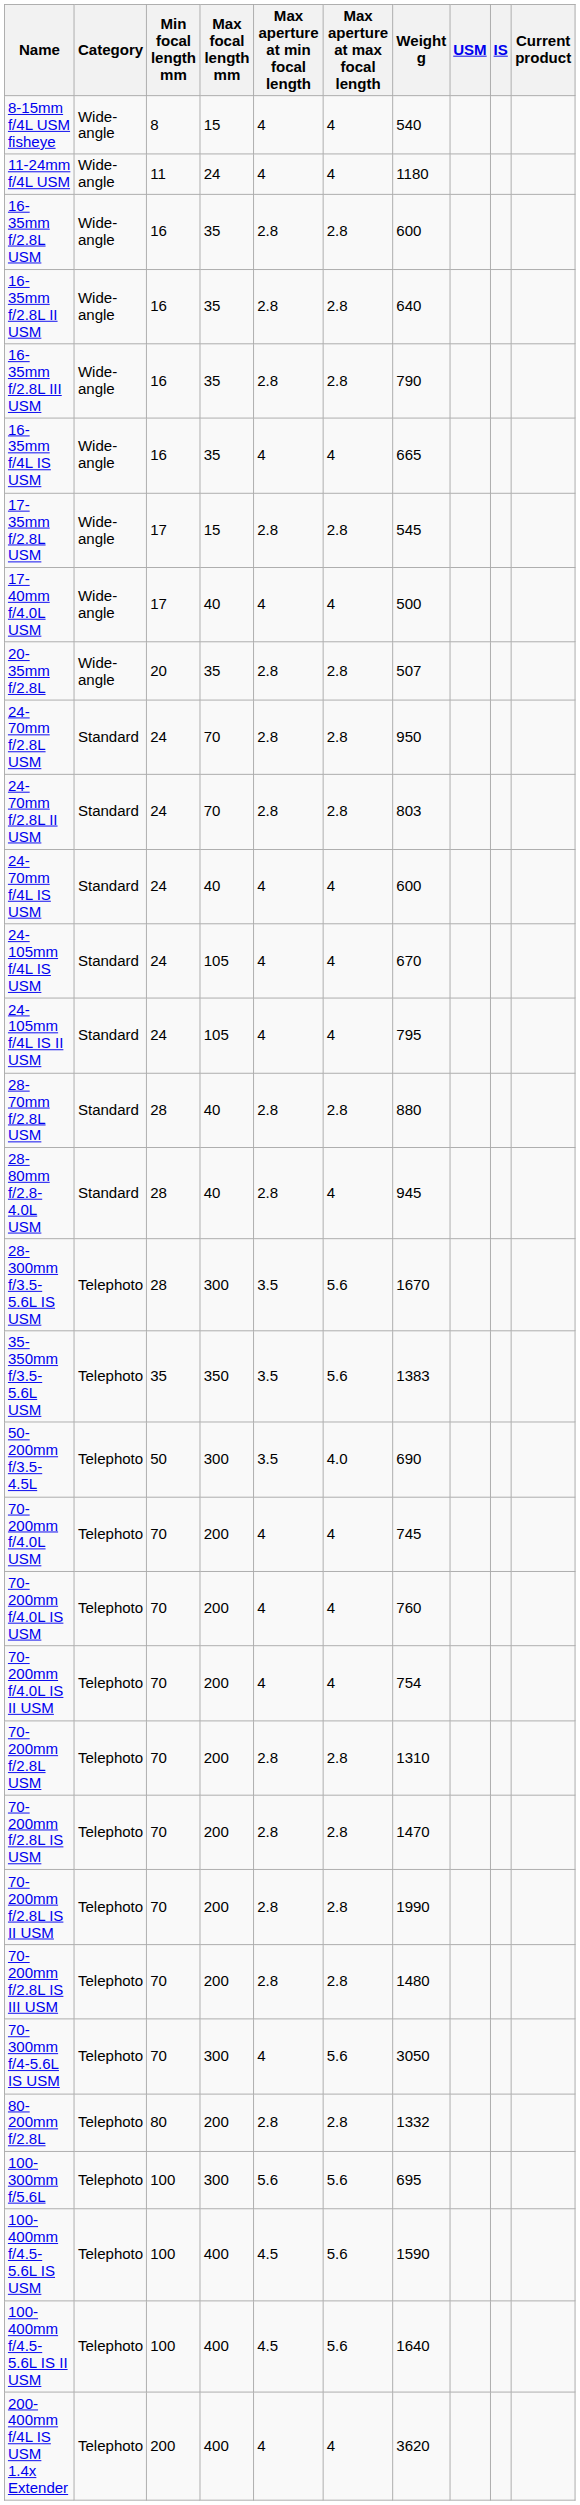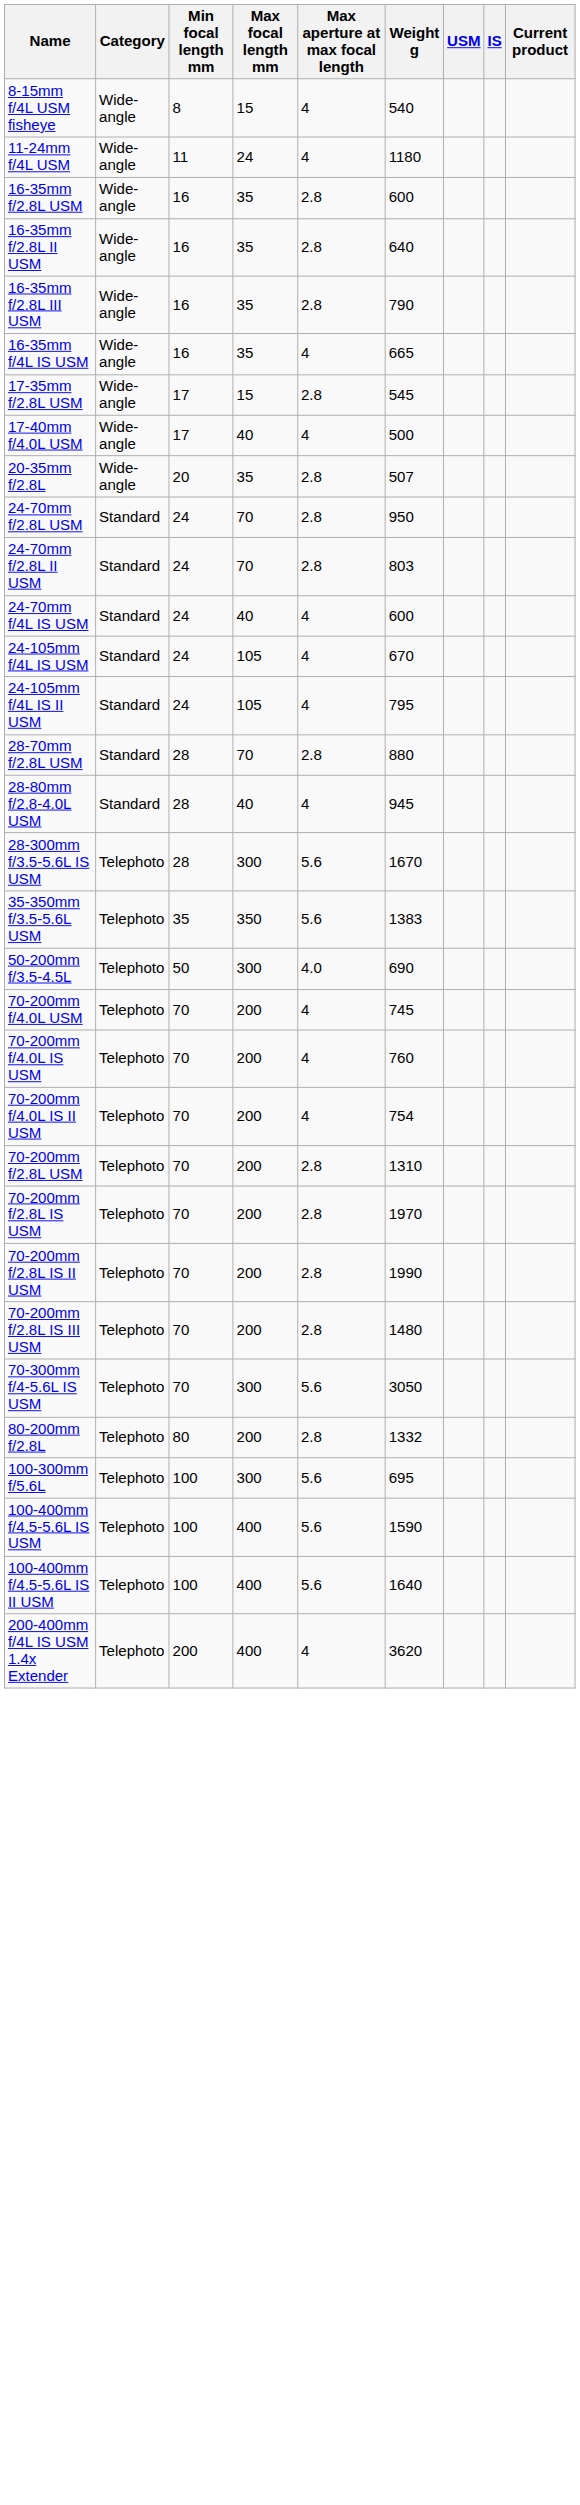- column: Max aperture at min focal length | 4 | 4 | 2.8 | 2.8 | 2.8 | 4 | 2.8 | 4 | 2.8 | 2.8 | 2.8 | 4 | 4 | 4 | 2.8 | 2.8 | 3.5 | 3.5 | 3.5 | 4 | 4 | 4 | 2.8 | 2.8 | 2.8 | 2.8 | 4 | 2.8 | 5.6 | 4.5 | 4.5 | 4
28-70mm f/2.8L USM | Max focal length mm: 40 -> 70
70-200mm f/2.8L IS USM | Weight g: 1470 -> 1970
